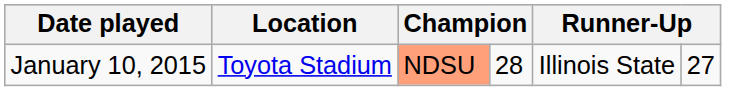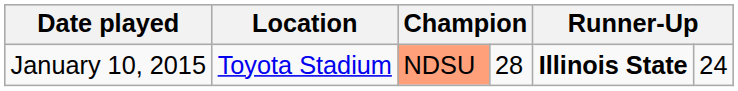January 10, 2015 | column 5: normal -> bold
January 10, 2015 | column 6: 27 -> 24
